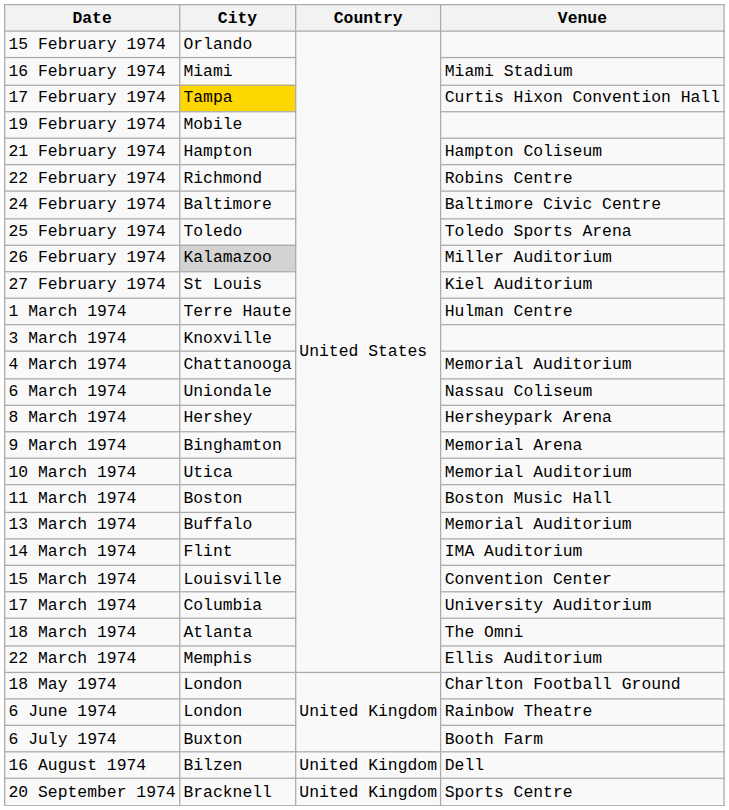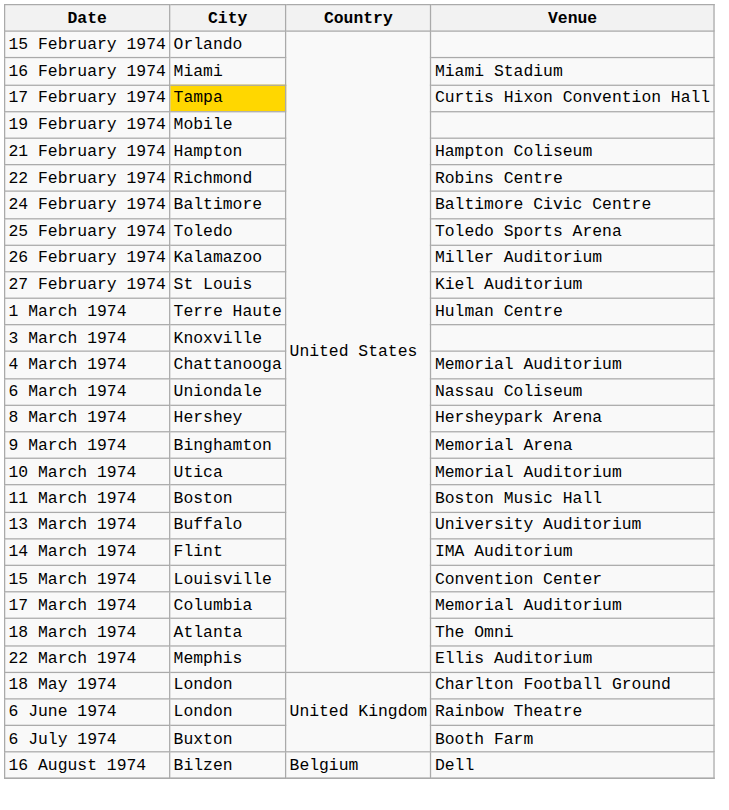26 February 1974 | City: lightgrey background -> no background
13 March 1974 | Venue: Memorial Auditorium -> University Auditorium
17 March 1974 | Venue: University Auditorium -> Memorial Auditorium
16 August 1974 | Country: United Kingdom -> Belgium
- row: 20 September 1974 | Bracknell | United Kingdom | Sports Centre
